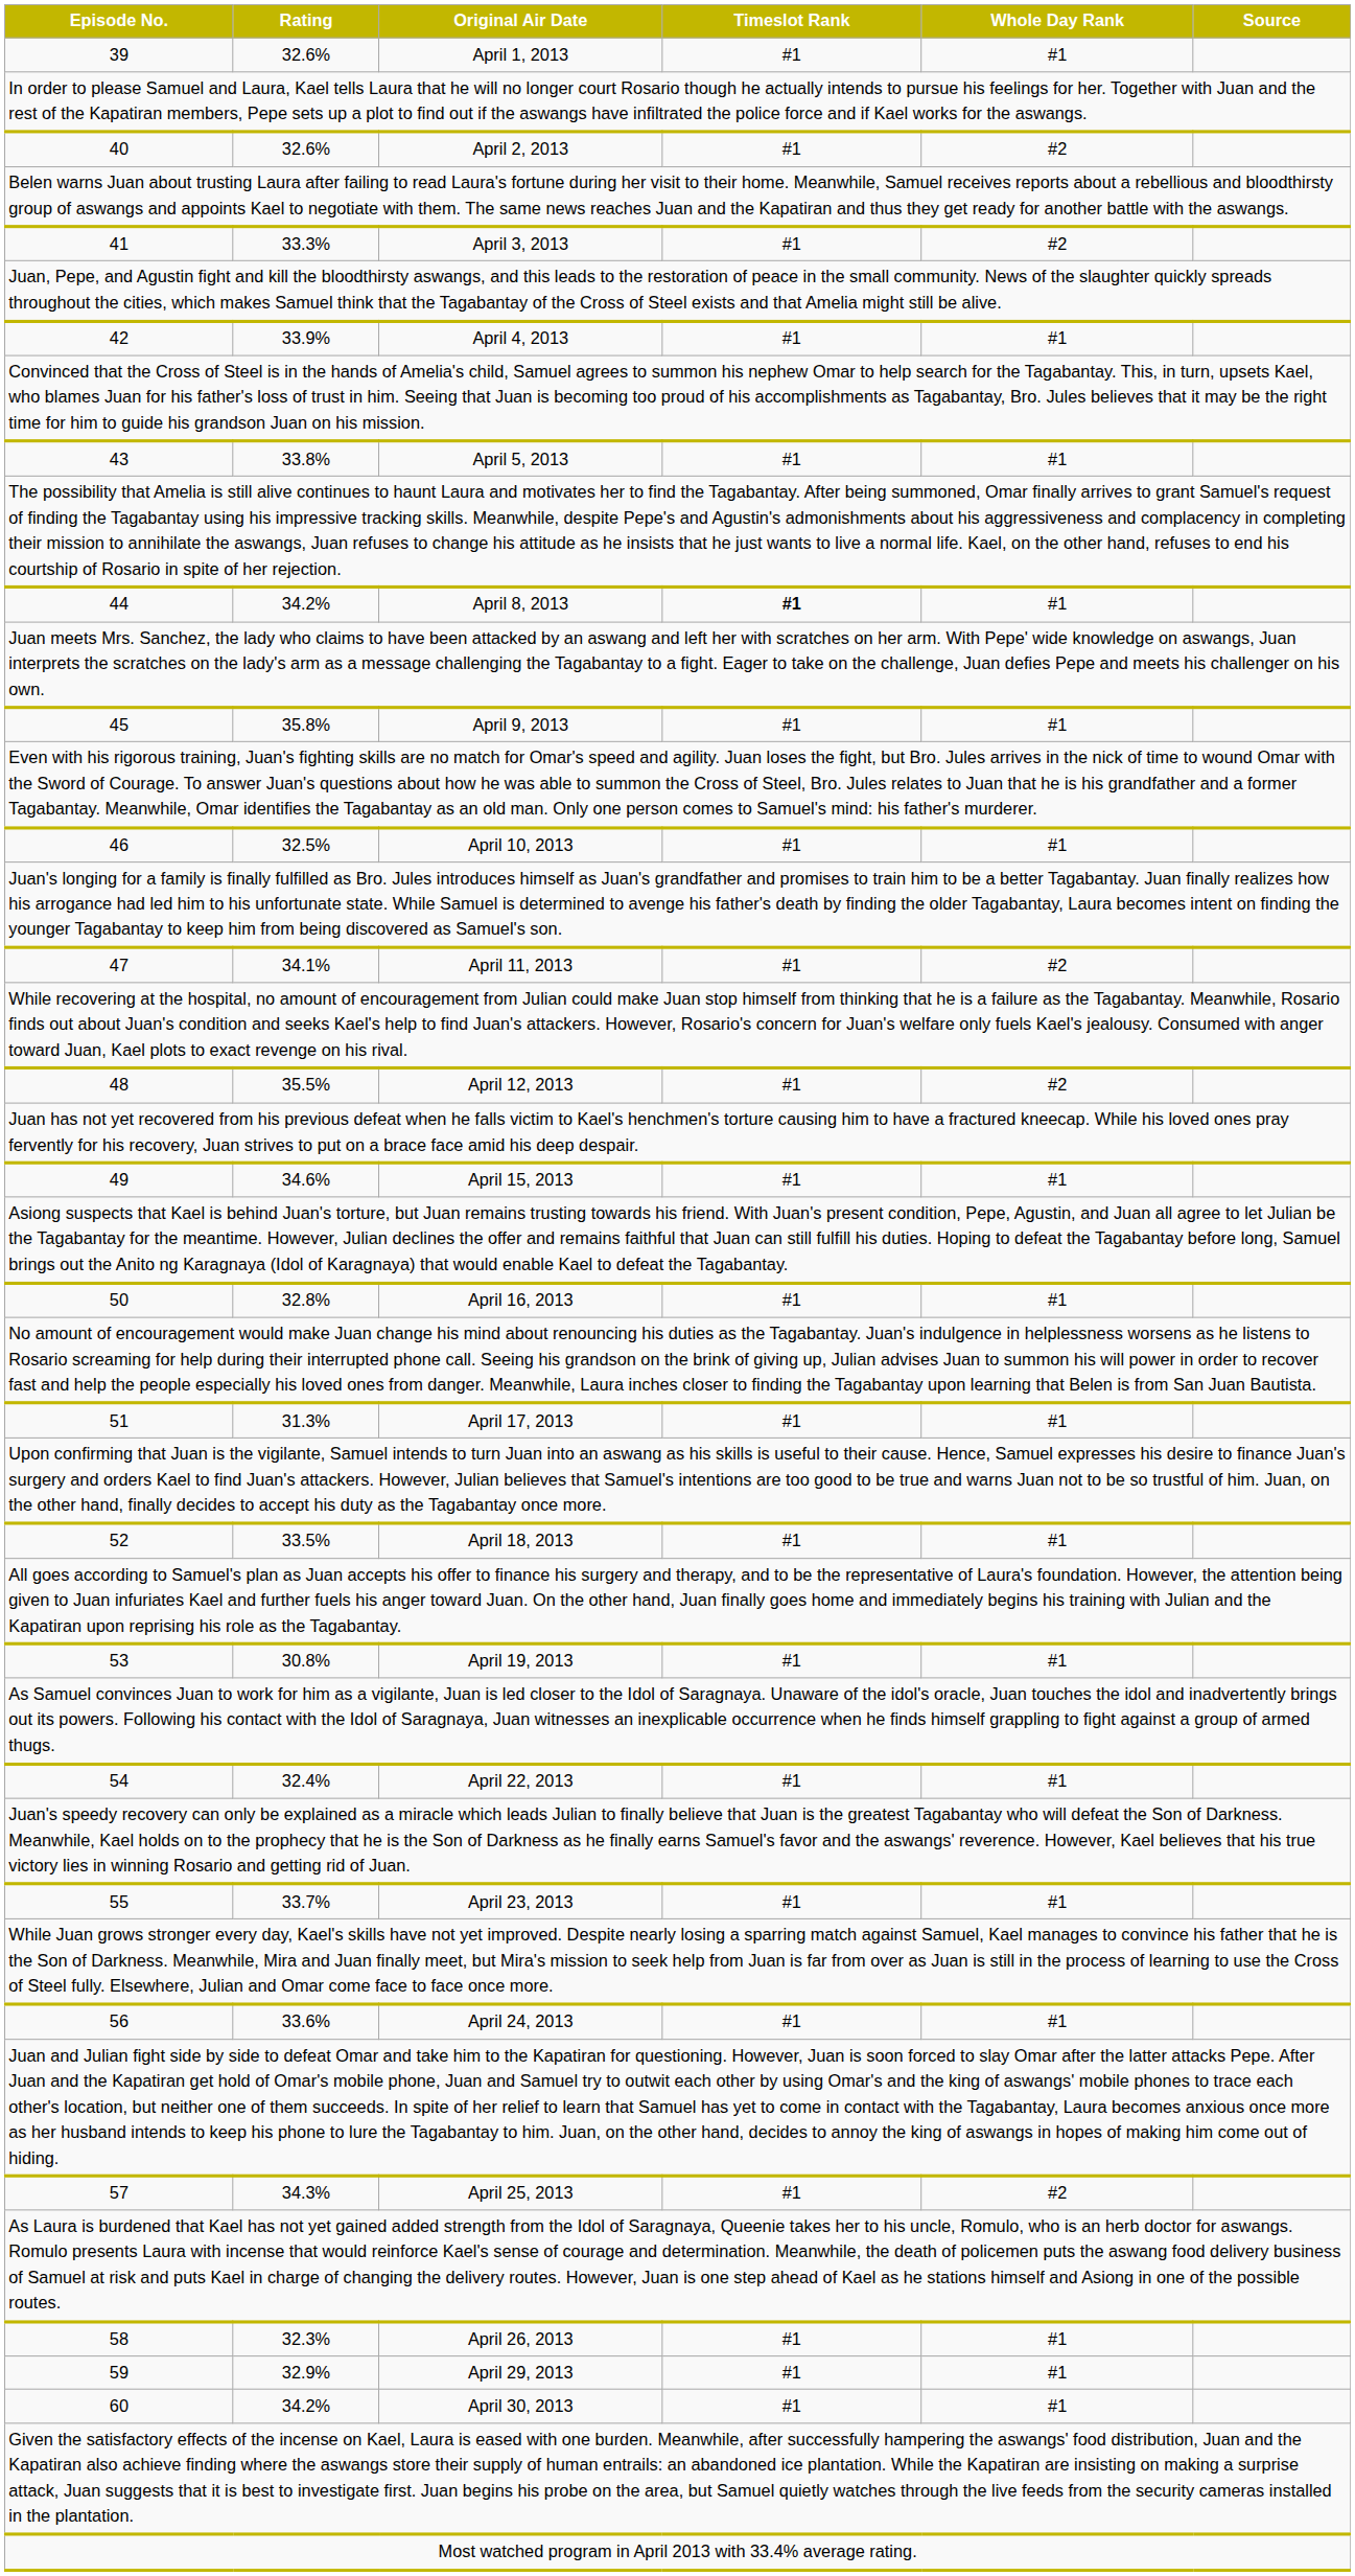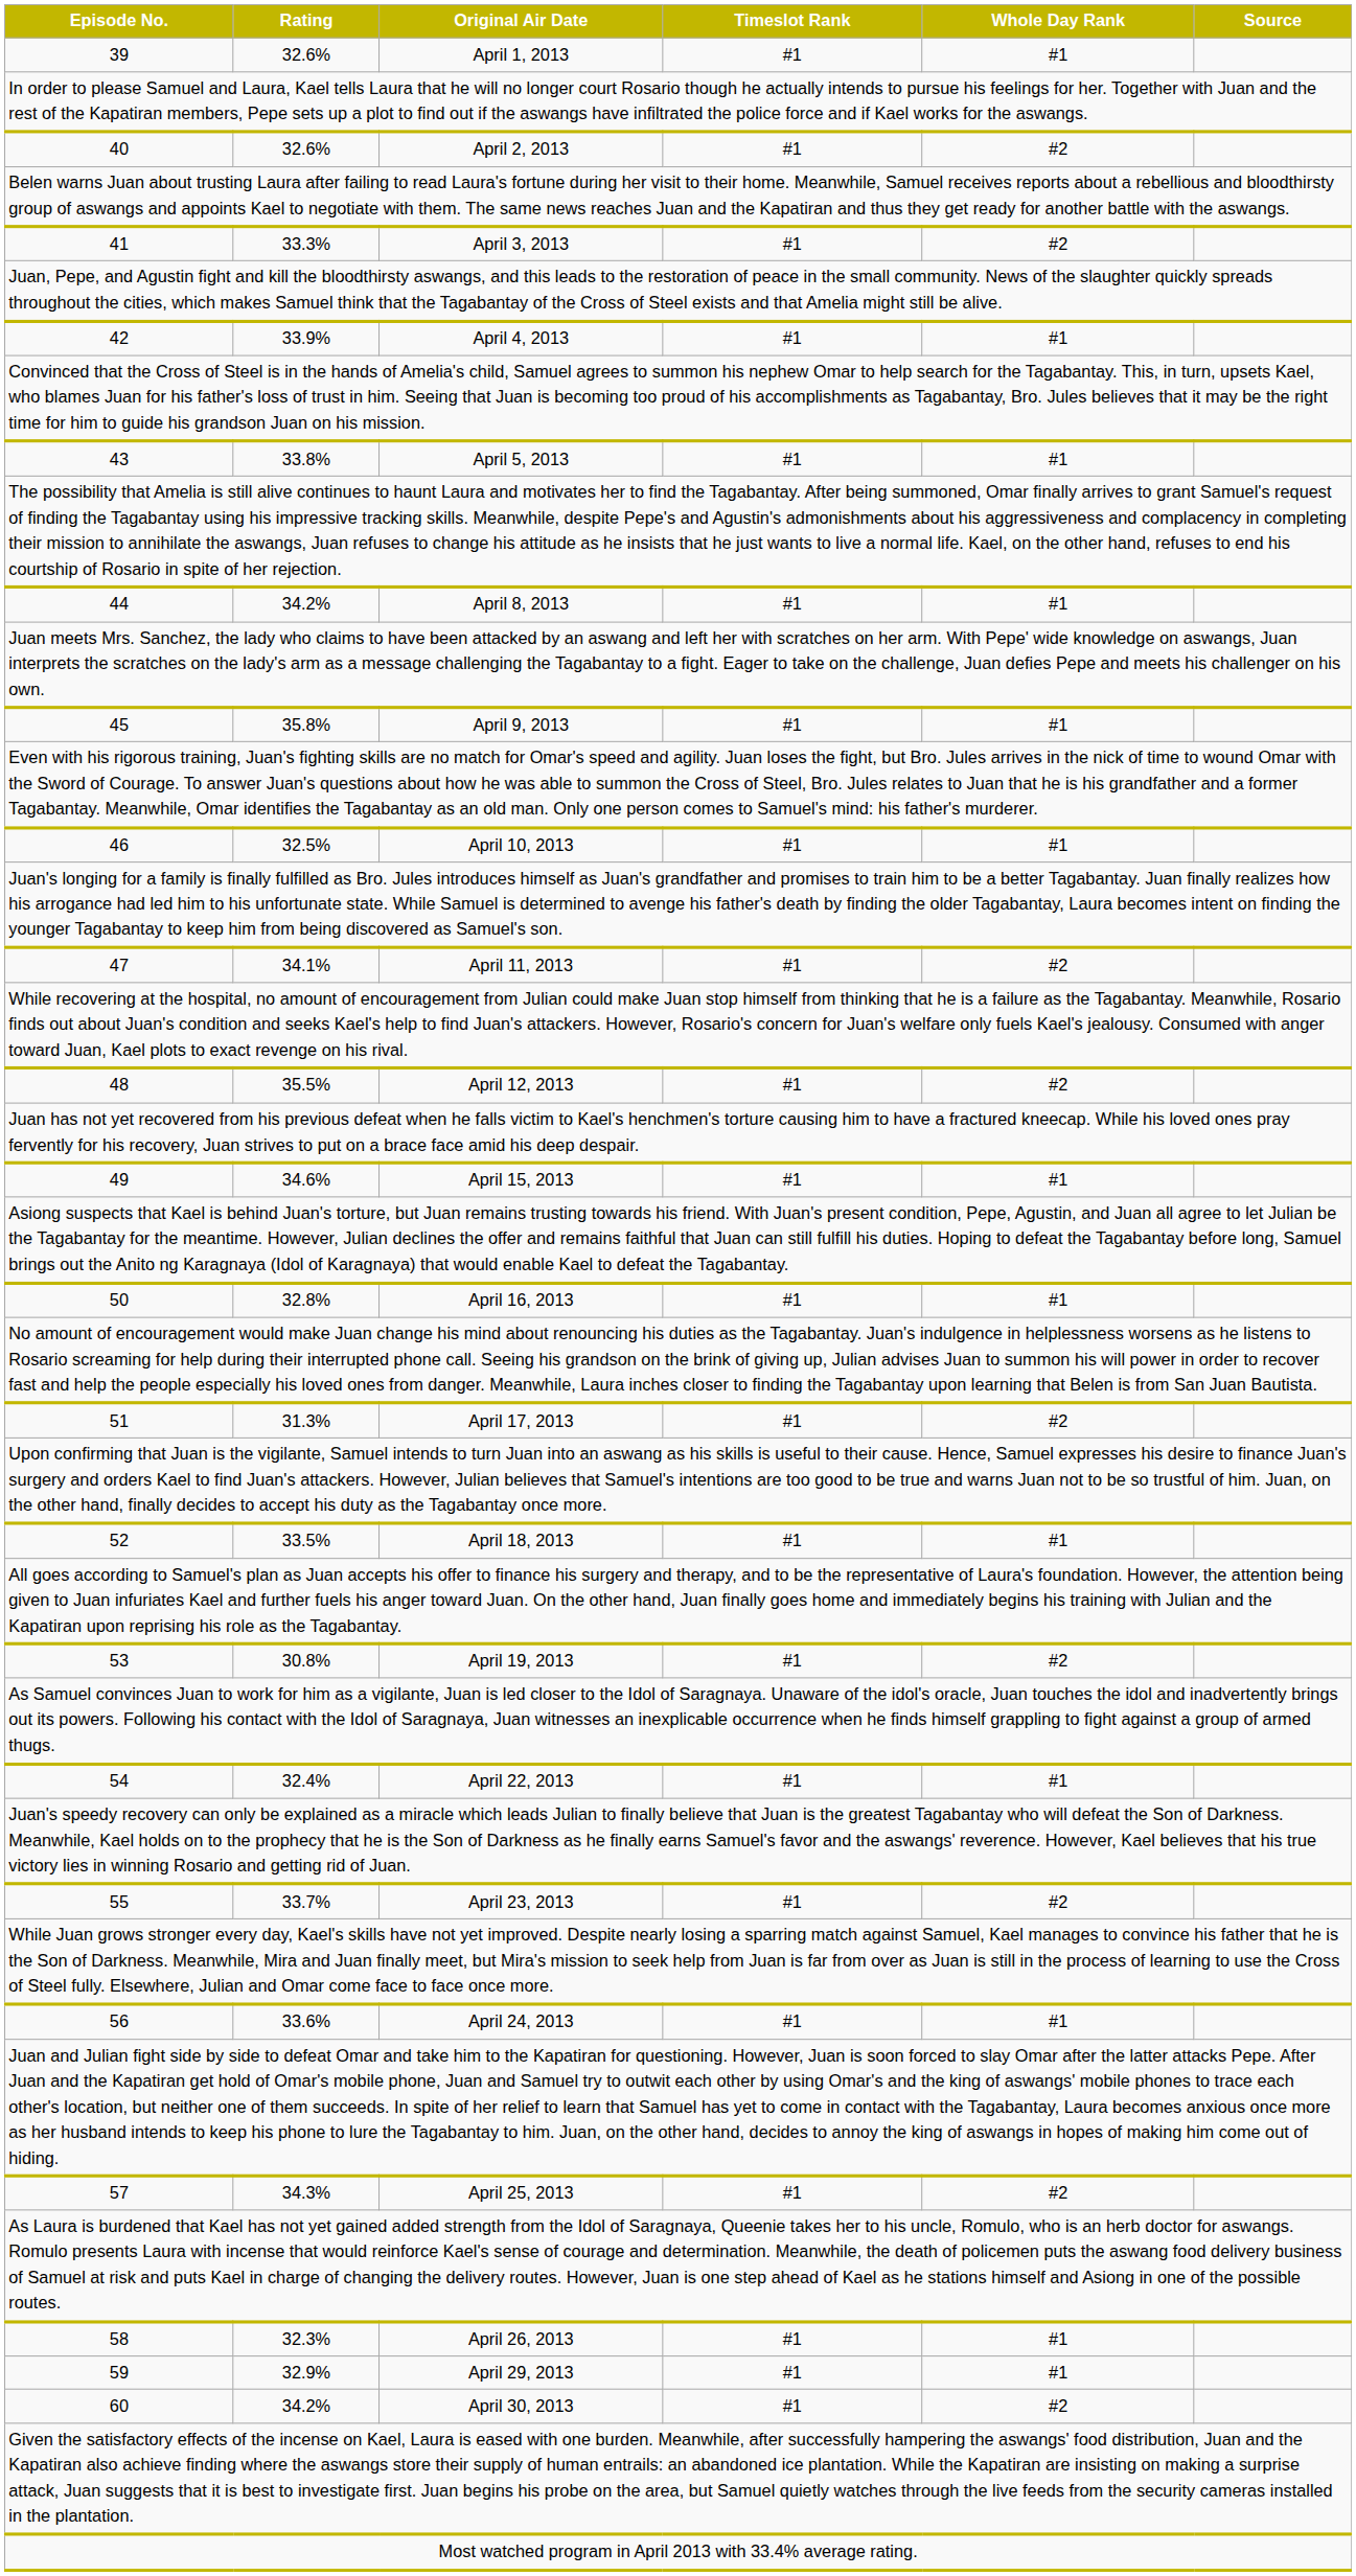April 8, 2013 | Timeslot Rank: bold -> normal
April 17, 2013 | Whole Day Rank: #1 -> #2
April 19, 2013 | Whole Day Rank: #1 -> #2
April 23, 2013 | Whole Day Rank: #1 -> #2
April 30, 2013 | Whole Day Rank: #1 -> #2
